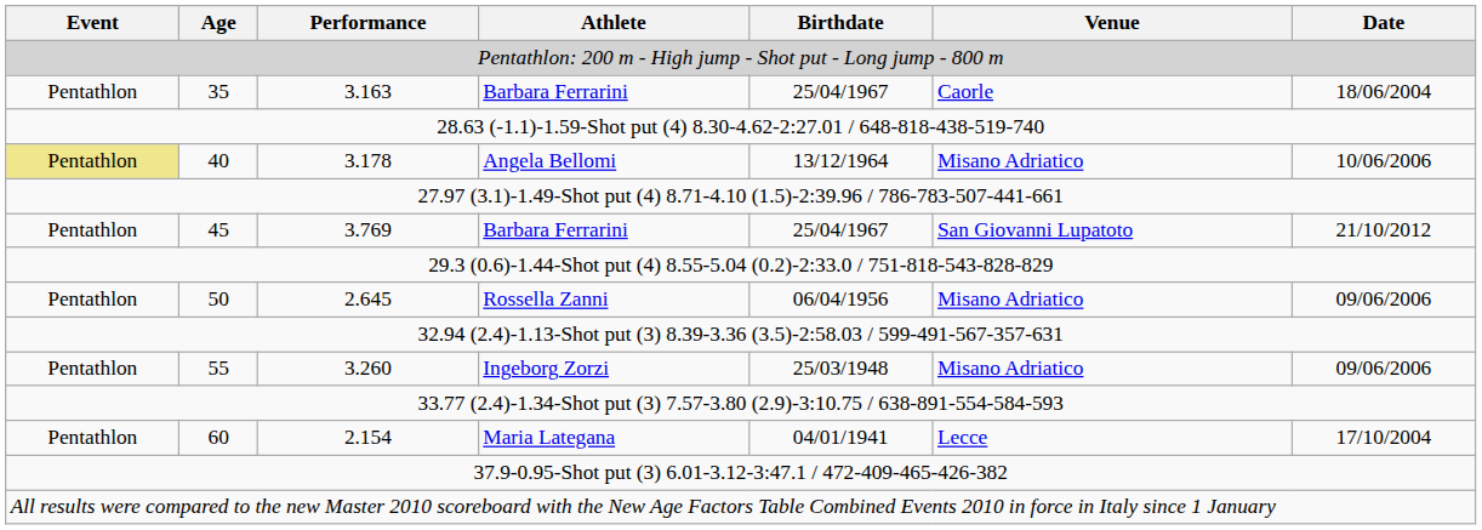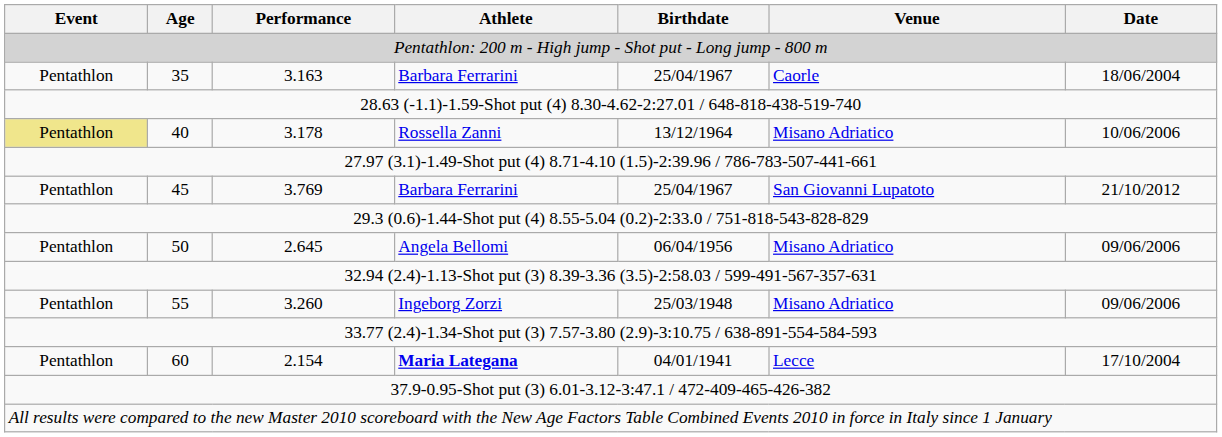40 | Athlete: Angela Bellomi -> Rossella Zanni
50 | Athlete: Rossella Zanni -> Angela Bellomi
60 | Athlete: normal -> bold
